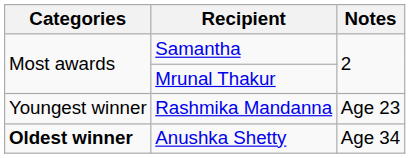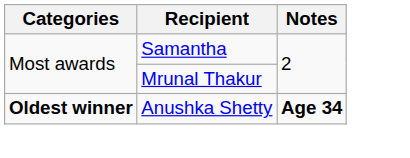- row: Youngest winner | Rashmika Mandanna | Age 23
Anushka Shetty | Notes: normal -> bold
